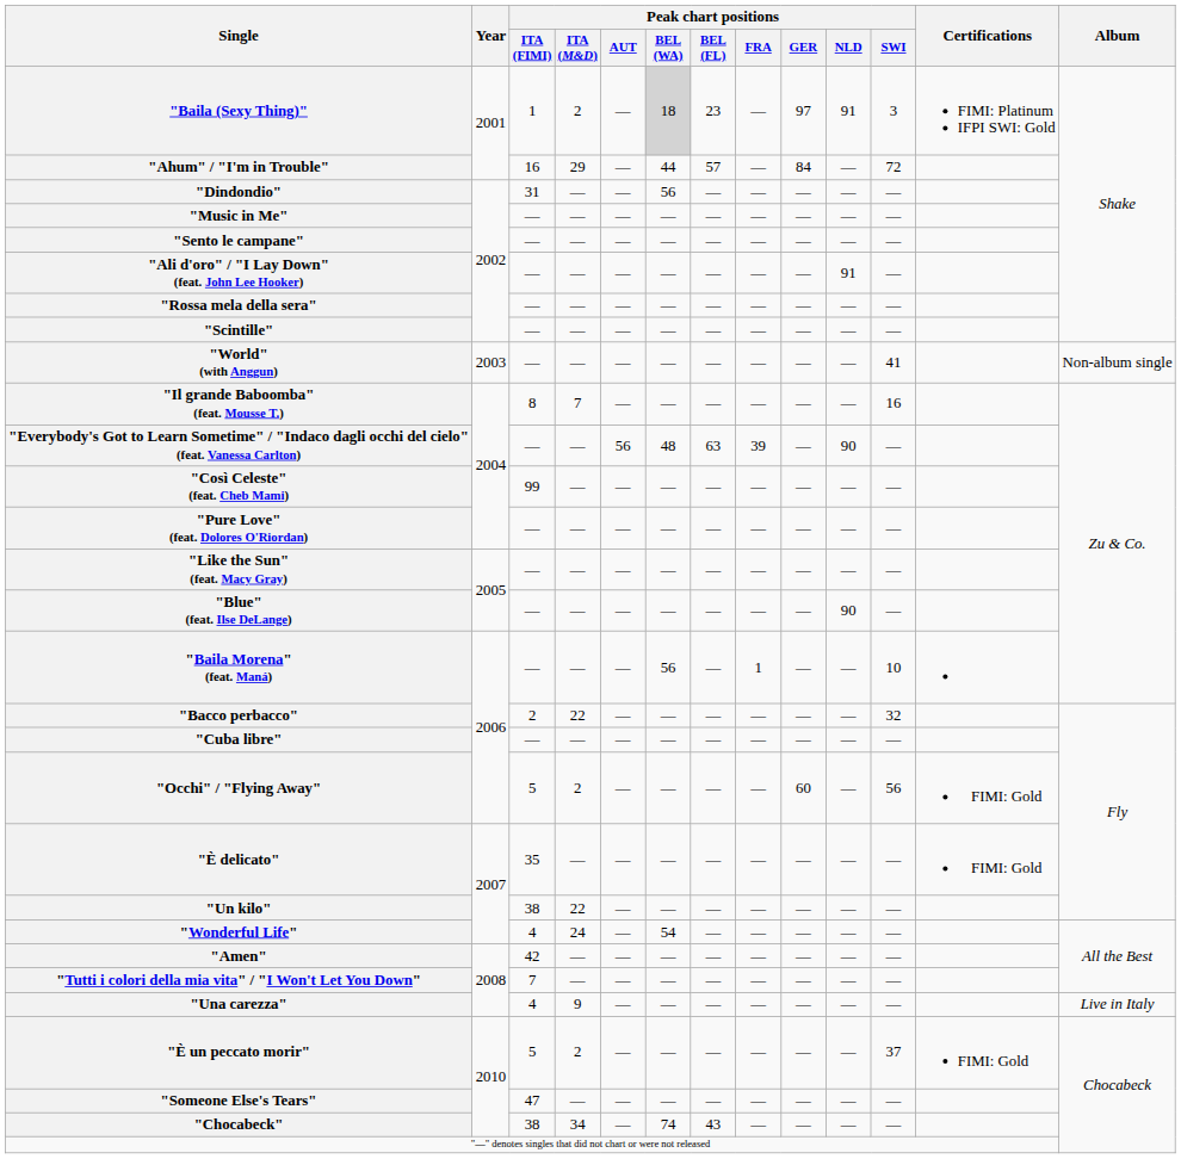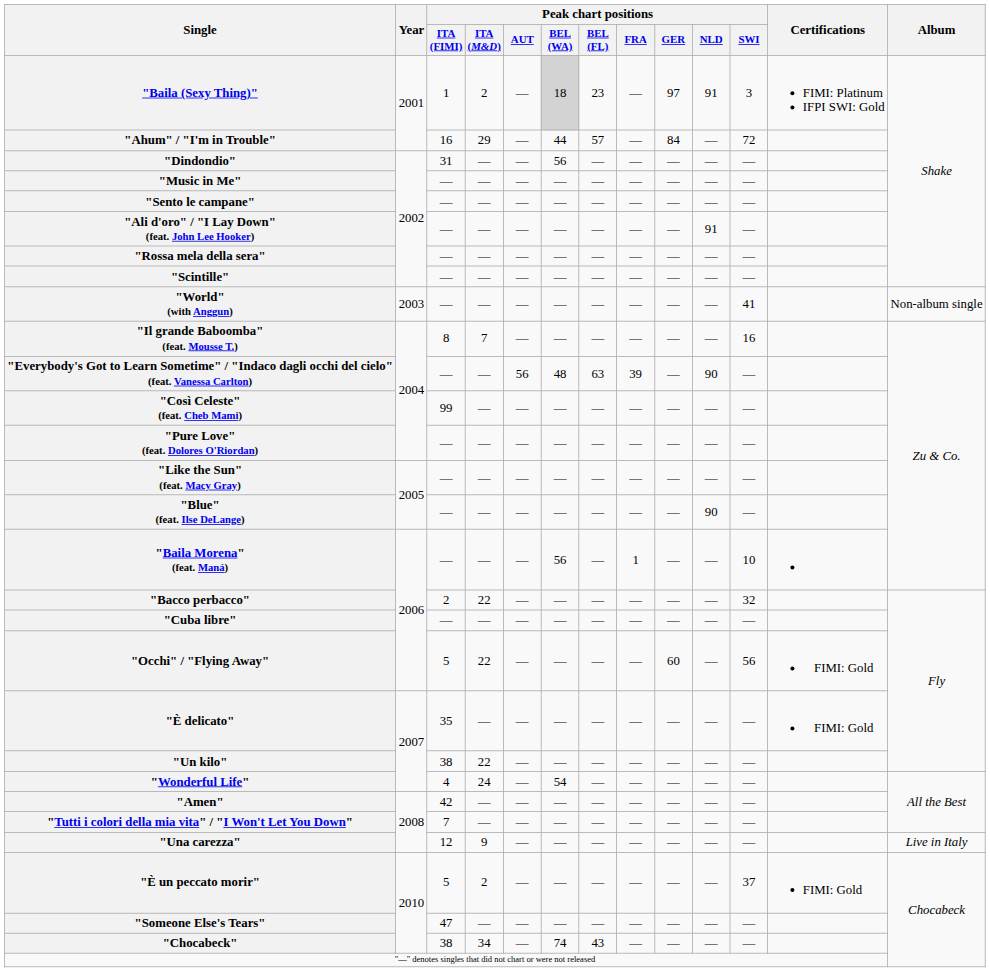"Occhi" / "Flying Away" | Peak chart positions / ITA (M&D): 2 -> 22
"Una carezza" | Peak chart positions / ITA (FIMI): 4 -> 12
